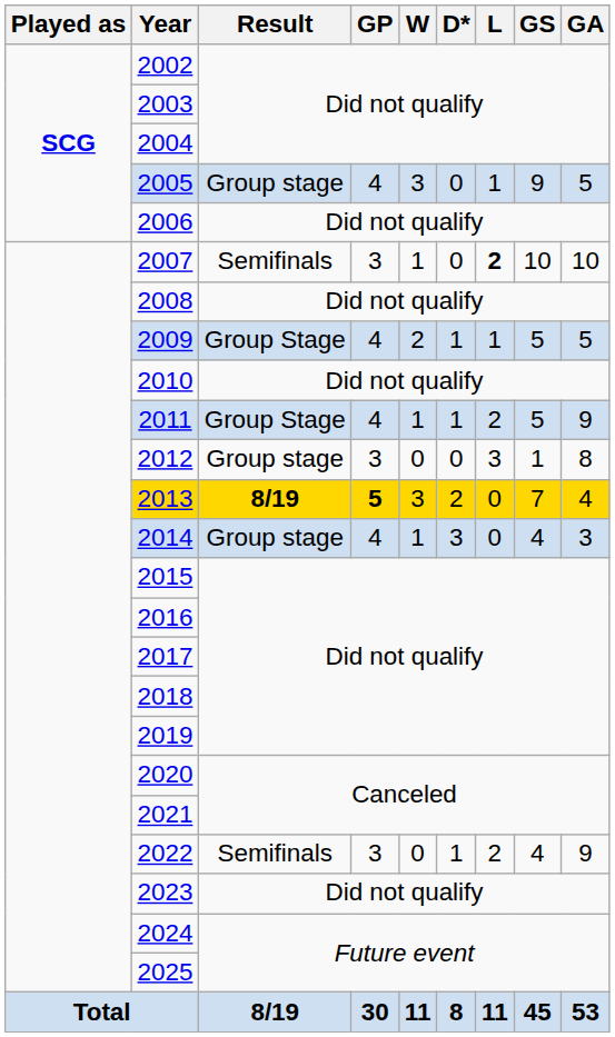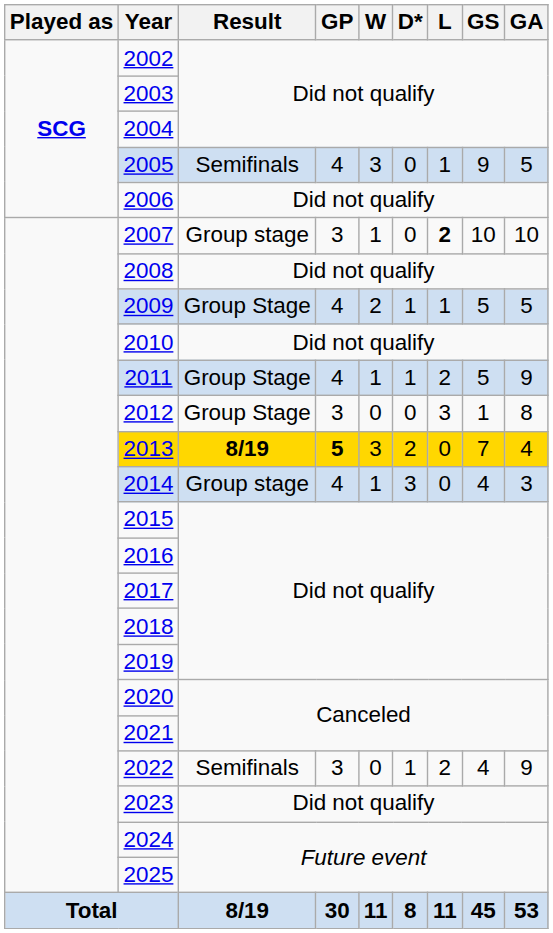2005 | Result: Group stage -> Semifinals
2007 | Result: Semifinals -> Group stage
2012 | Result: Group stage -> Group Stage
